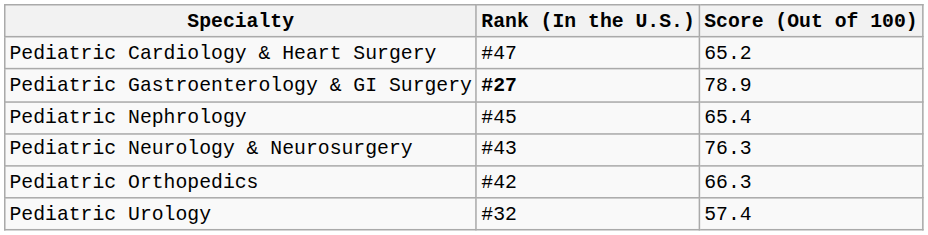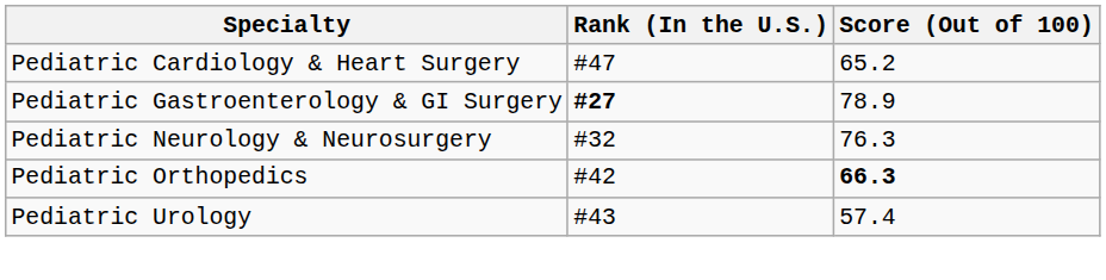- row: Pediatric Nephrology | #45 | 65.4
Pediatric Neurology & Neurosurgery | Rank (In the U.S.): #43 -> #32
Pediatric Orthopedics | Score (Out of 100): normal -> bold
Pediatric Urology | Rank (In the U.S.): #32 -> #43
